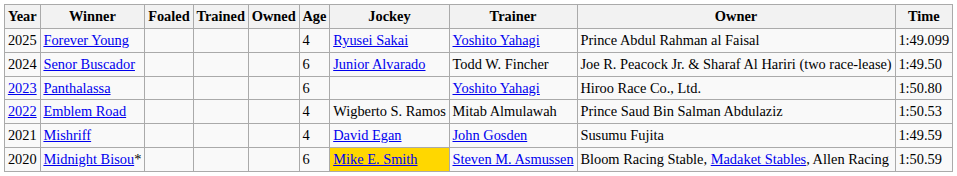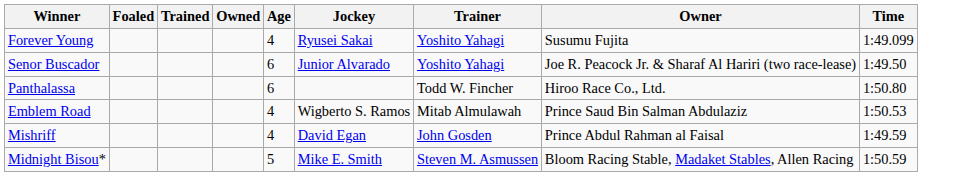- column: Year | 2025 | 2024 | 2023 | 2022 | 2021 | 2020
Forever Young | Owner: Prince Abdul Rahman al Faisal -> Susumu Fujita
Senor Buscador | Trainer: Todd W. Fincher -> Yoshito Yahagi
Panthalassa | Trainer: Yoshito Yahagi -> Todd W. Fincher
Mishriff | Owner: Susumu Fujita -> Prince Abdul Rahman al Faisal
Midnight Bisou* | Age: 6 -> 5
Midnight Bisou* | Jockey: gold background -> no background
